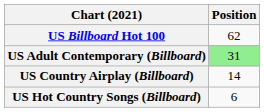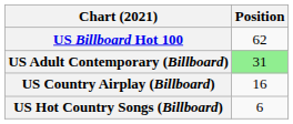US Country Airplay (Billboard) | Position: 14 -> 16
